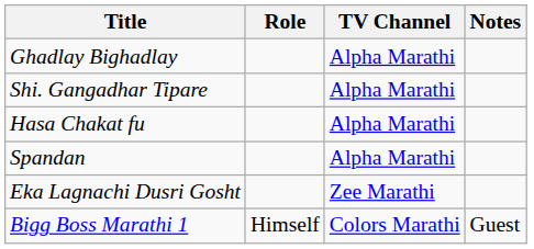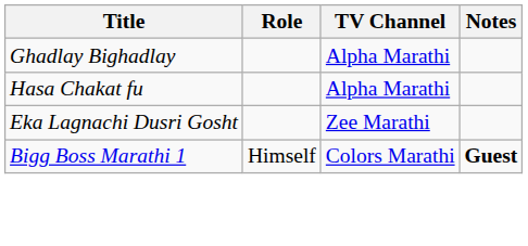- row: Shi. Gangadhar Tipare | Alpha Marathi
- row: Spandan | Alpha Marathi
Bigg Boss Marathi 1 | Notes: normal -> bold
